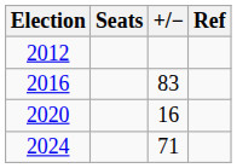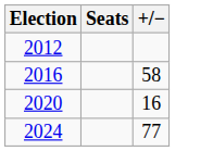- column: Ref
2016 | +/−: 83 -> 58
2024 | +/−: 71 -> 77
